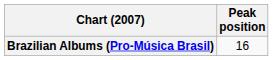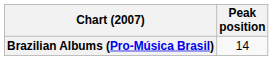Brazilian Albums (Pro-Música Brasil) | Peak position: 16 -> 14
